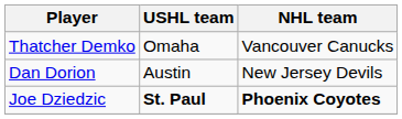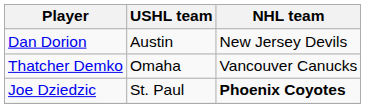rows swapped: Thatcher Demko <-> Dan Dorion
Joe Dziedzic | USHL team: bold -> normal
